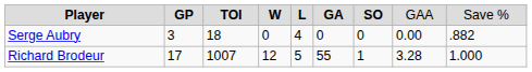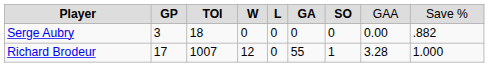Serge Aubry | column 5: 4 -> 0
Richard Brodeur | column 5: 5 -> 0
